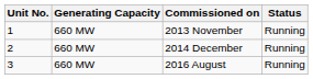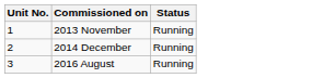- column: Generating Capacity | 660 MW | 660 MW | 660 MW
